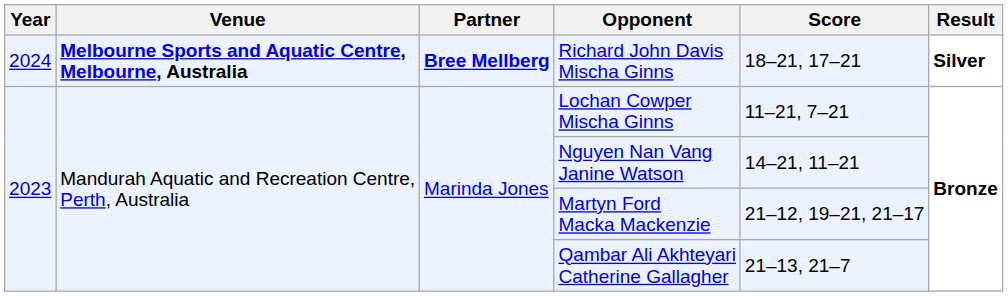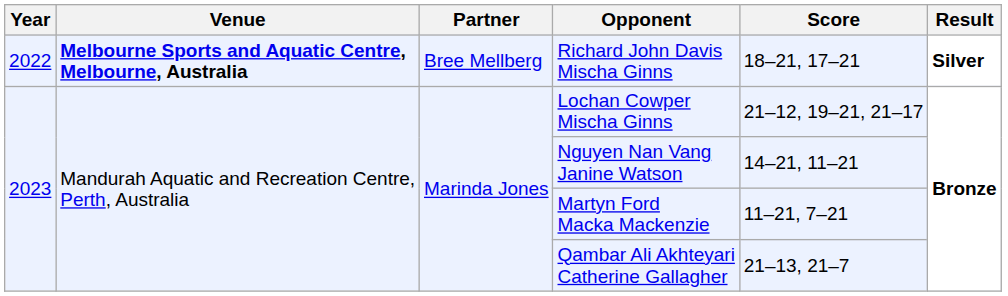Richard John Davis Mischa Ginns | Year: 2024 -> 2022
Richard John Davis Mischa Ginns | Partner: bold -> normal
Lochan Cowper Mischa Ginns | Score: 11–21, 7–21 -> 21–12, 19–21, 21–17
Martyn Ford Macka Mackenzie | Score: 21–12, 19–21, 21–17 -> 11–21, 7–21
